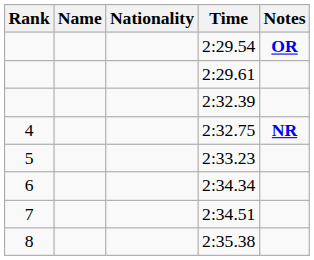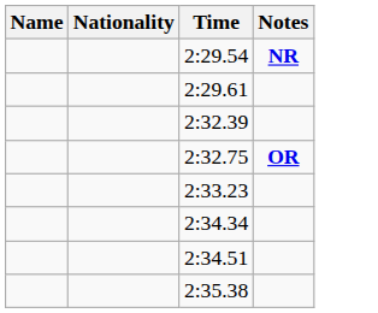- column: Rank | 4 | 5 | 6 | 7 | 8
2:29.54 | Notes: OR -> NR
2:32.75 | Notes: NR -> OR
